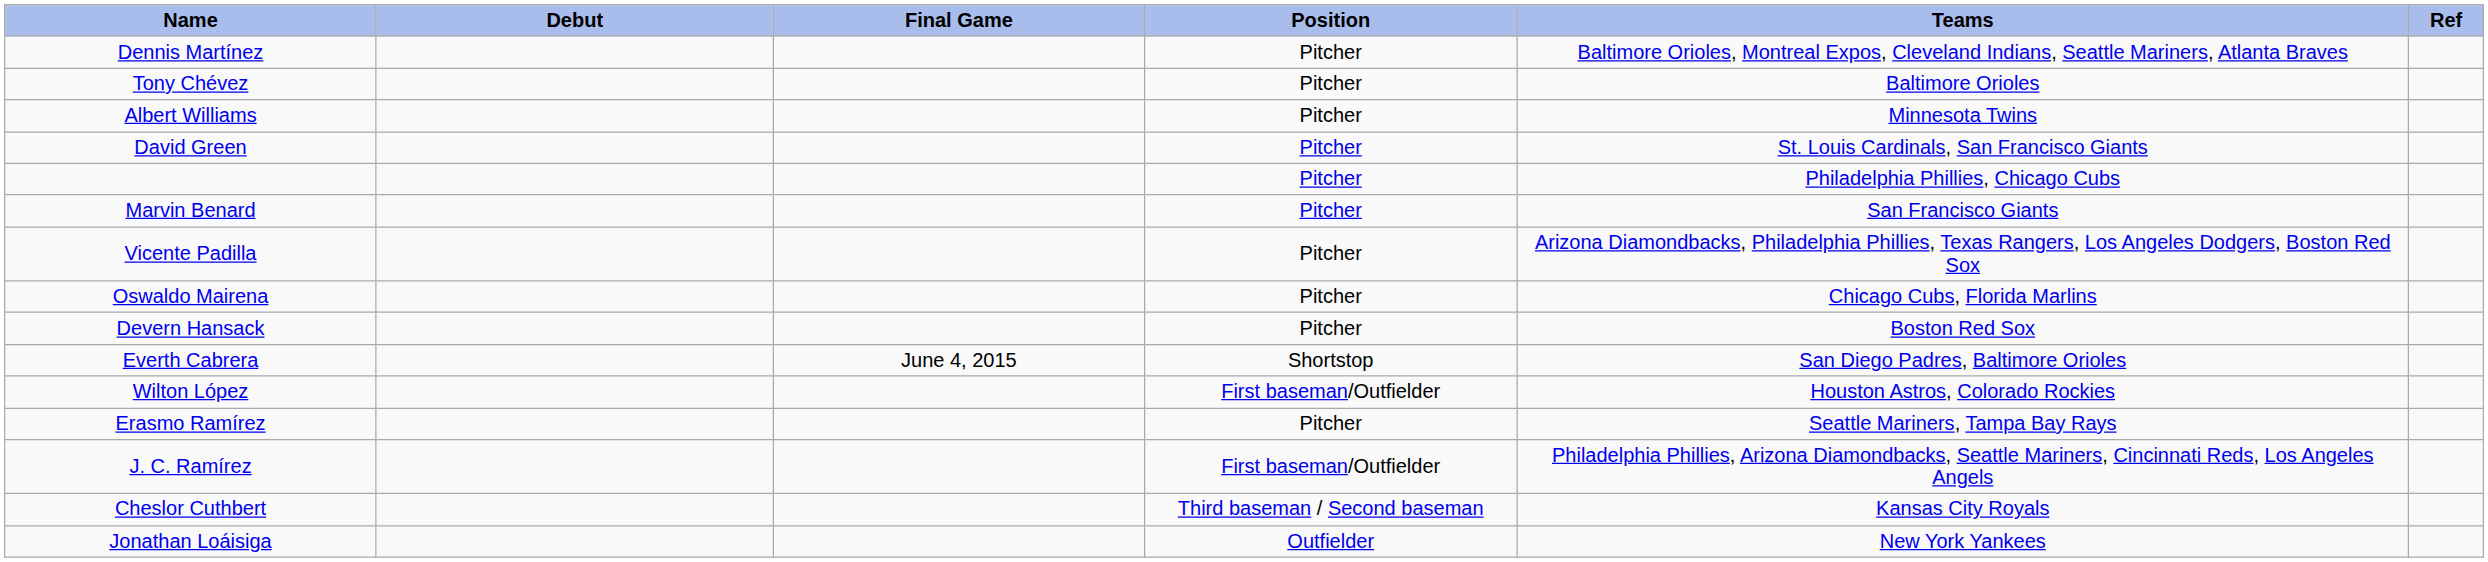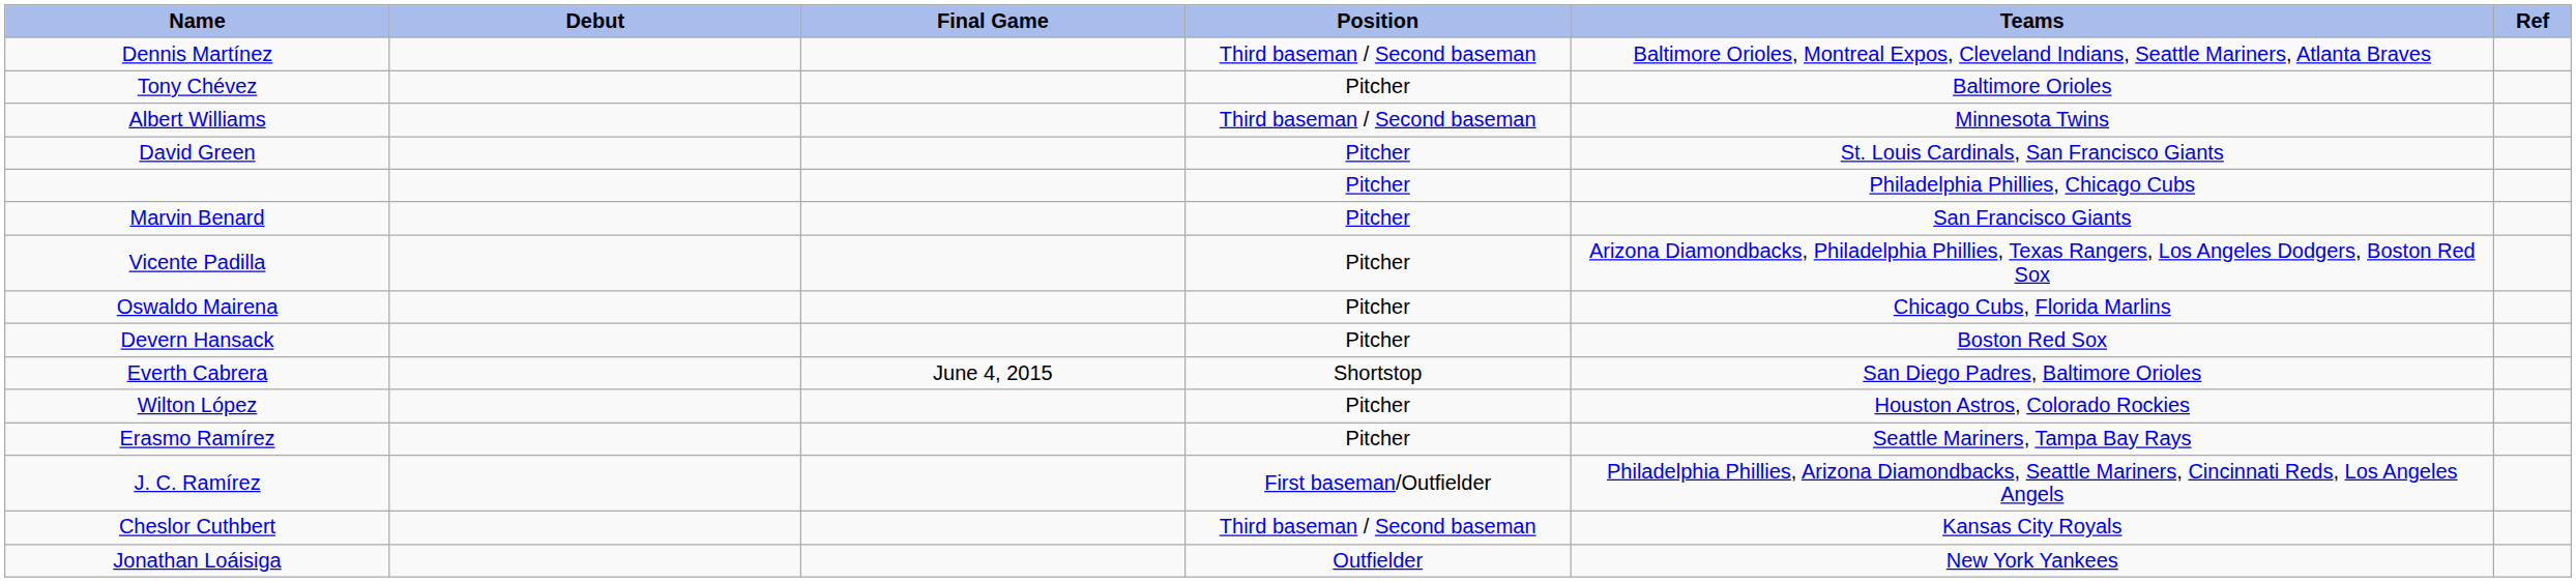Dennis Martínez | Position: Pitcher -> Third baseman / Second baseman
Albert Williams | Position: Pitcher -> Third baseman / Second baseman
Wilton López | Position: First baseman/Outfielder -> Pitcher
